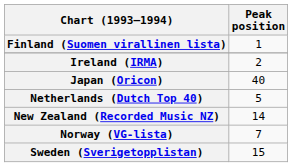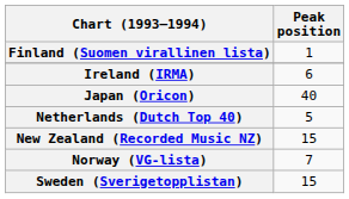Ireland (IRMA) | Peak position: 2 -> 6
New Zealand (Recorded Music NZ) | Peak position: 14 -> 15
